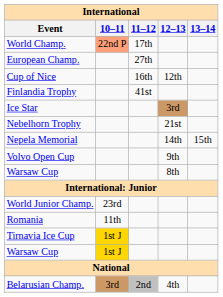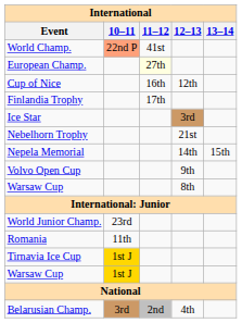World Champ. | 11–12: 17th -> 41st
European Champ. | 11–12: no background -> lightyellow background
Finlandia Trophy | 11–12: 41st -> 17th
